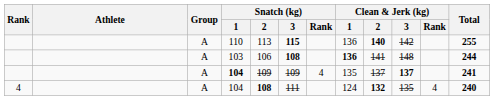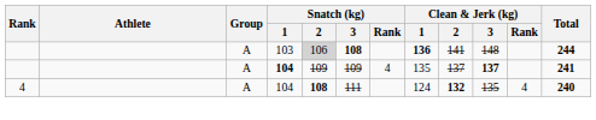- row: A | 110 | 113 | 115 | 136 | 140 | 142 | 255
103 | Snatch (kg) / 2: no background -> lightgrey background
